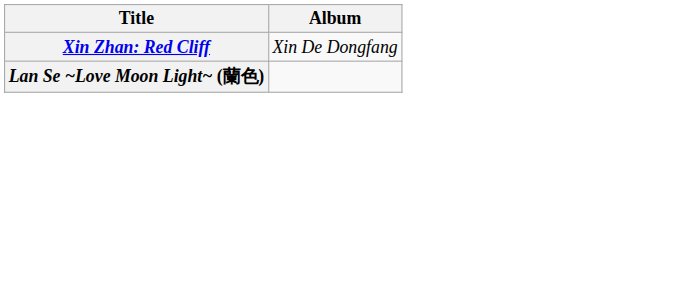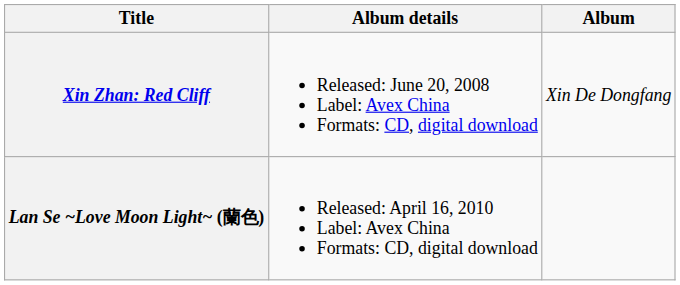+ column: Album details | Released: June 20, 2008 Label: Avex China Formats: CD, digital download | Released: April 16, 2010 Label: Avex China Formats: CD, digital download
